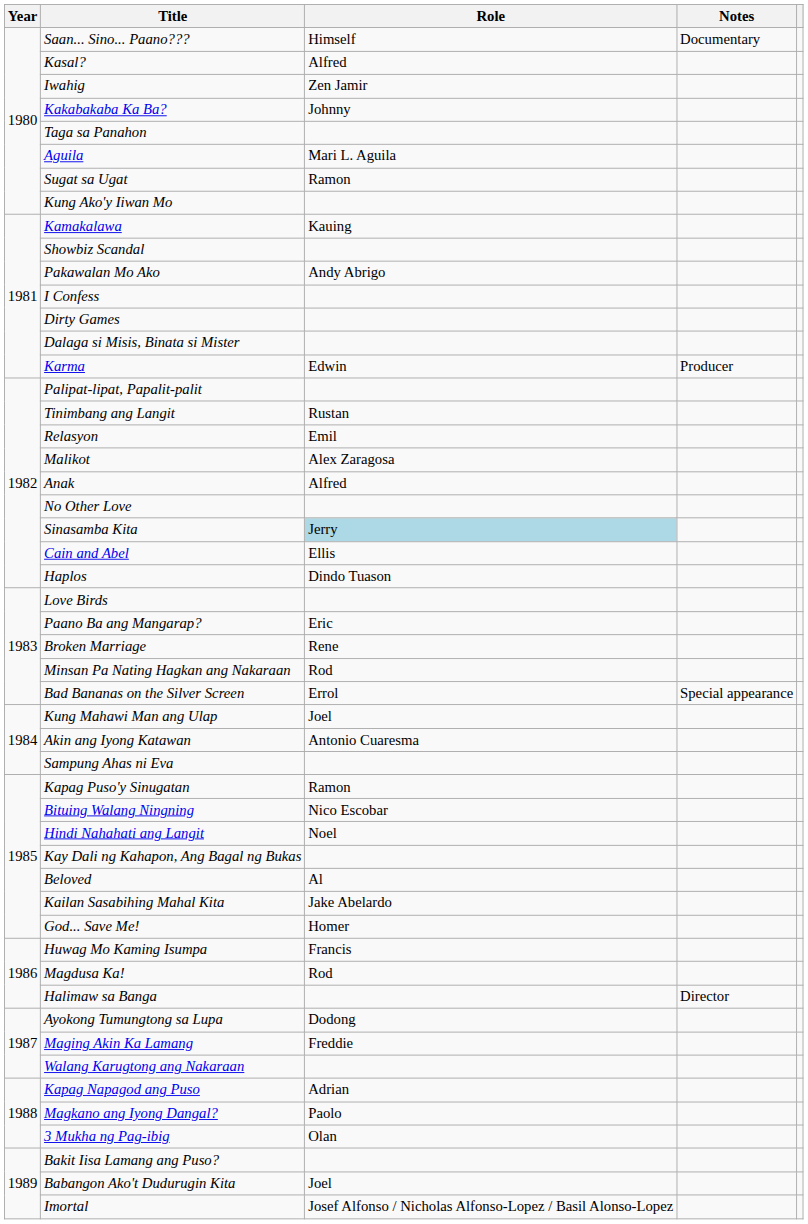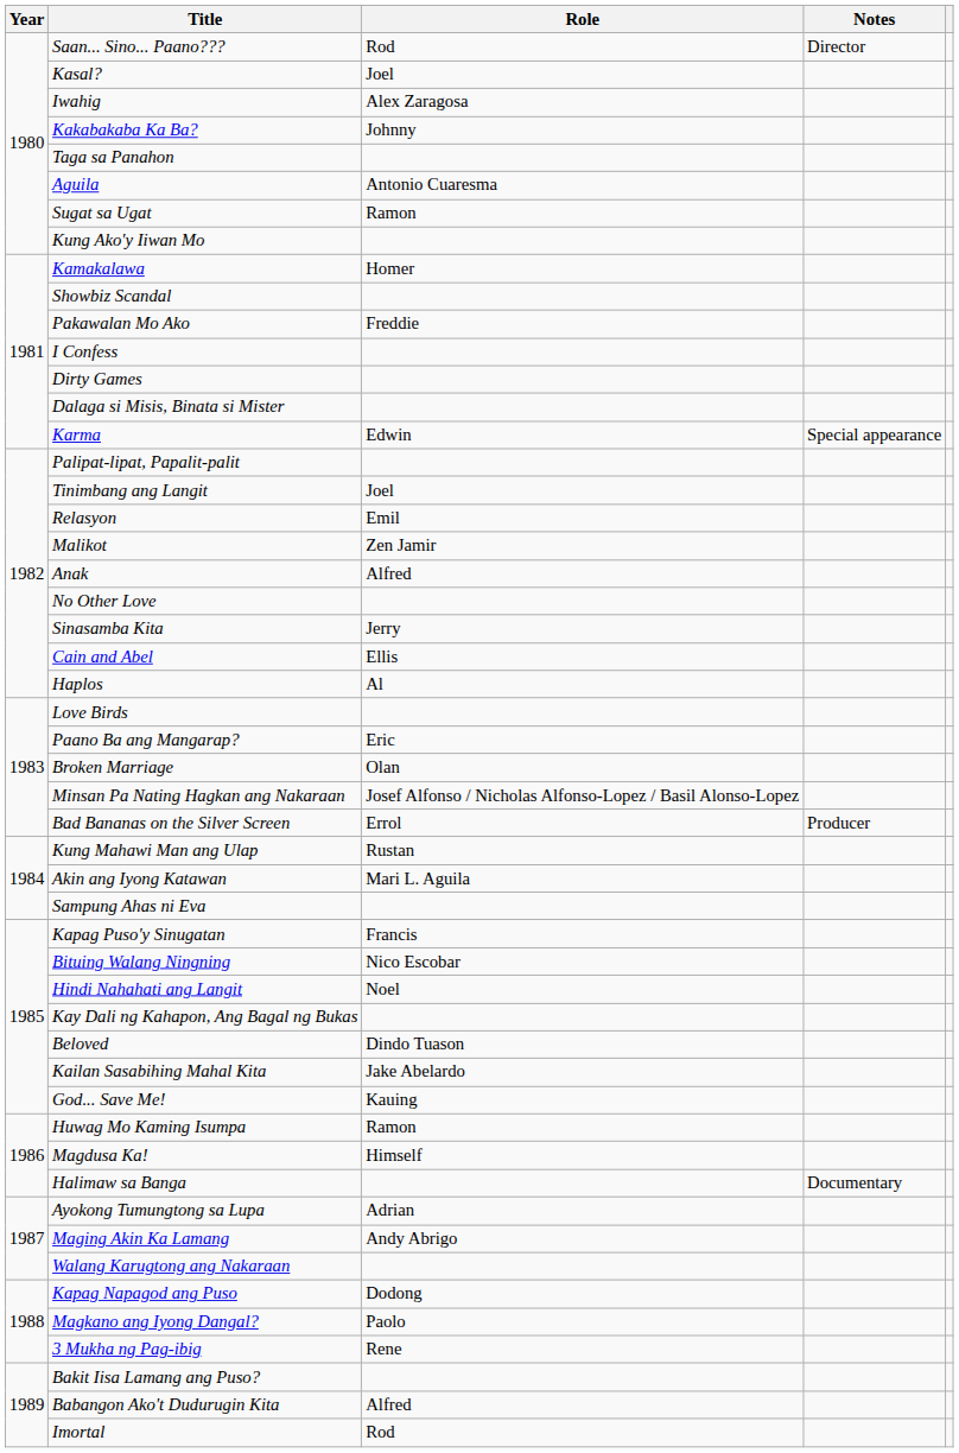Saan... Sino... Paano??? | Role: Himself -> Rod
Saan... Sino... Paano??? | Notes: Documentary -> Director
Kasal? | Role: Alfred -> Joel
Iwahig | Role: Zen Jamir -> Alex Zaragosa
Aguila | Role: Mari L. Aguila -> Antonio Cuaresma
Kamakalawa | Role: Kauing -> Homer
Pakawalan Mo Ako | Role: Andy Abrigo -> Freddie
Karma | Notes: Producer -> Special appearance
Tinimbang ang Langit | Role: Rustan -> Joel
Malikot | Role: Alex Zaragosa -> Zen Jamir
Sinasamba Kita | Role: lightblue background -> no background
Haplos | Role: Dindo Tuason -> Al
Broken Marriage | Role: Rene -> Olan
Minsan Pa Nating Hagkan ang Nakaraan | Role: Rod -> Josef Alfonso / Nicholas Alfonso-Lopez / Basil Alonso-Lopez
Bad Bananas on the Silver Screen | Notes: Special appearance -> Producer
Kung Mahawi Man ang Ulap | Role: Joel -> Rustan
Akin ang Iyong Katawan | Role: Antonio Cuaresma -> Mari L. Aguila
Kapag Puso'y Sinugatan | Role: Ramon -> Francis
Beloved | Role: Al -> Dindo Tuason
God... Save Me! | Role: Homer -> Kauing
Huwag Mo Kaming Isumpa | Role: Francis -> Ramon
Magdusa Ka! | Role: Rod -> Himself
Halimaw sa Banga | Notes: Director -> Documentary
Ayokong Tumungtong sa Lupa | Role: Dodong -> Adrian
Maging Akin Ka Lamang | Role: Freddie -> Andy Abrigo
Kapag Napagod ang Puso | Role: Adrian -> Dodong
3 Mukha ng Pag-ibig | Role: Olan -> Rene
Babangon Ako't Dudurugin Kita | Role: Joel -> Alfred
Imortal | Role: Josef Alfonso / Nicholas Alfonso-Lopez / Basil Alonso-Lopez -> Rod
